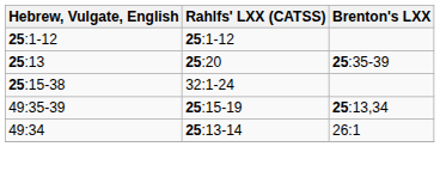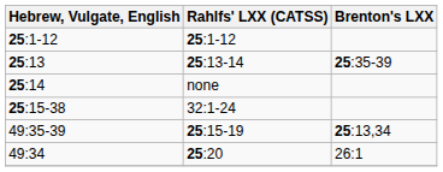25:13 | Rahlfs' LXX (CATSS): 25:20 -> 25:13-14
+ row: 25:14 | none
49:34 | Rahlfs' LXX (CATSS): 25:13-14 -> 25:20
